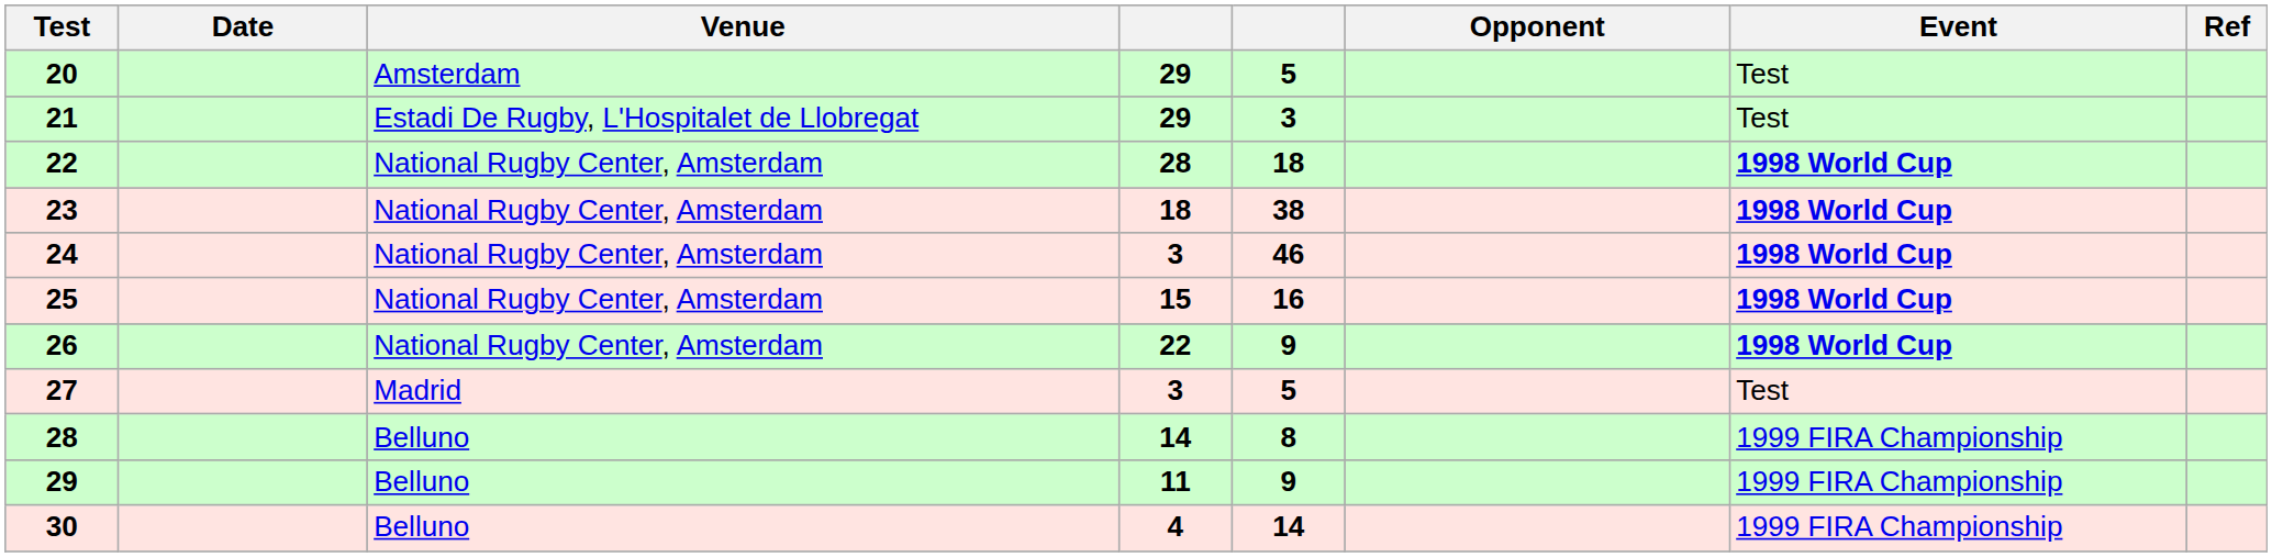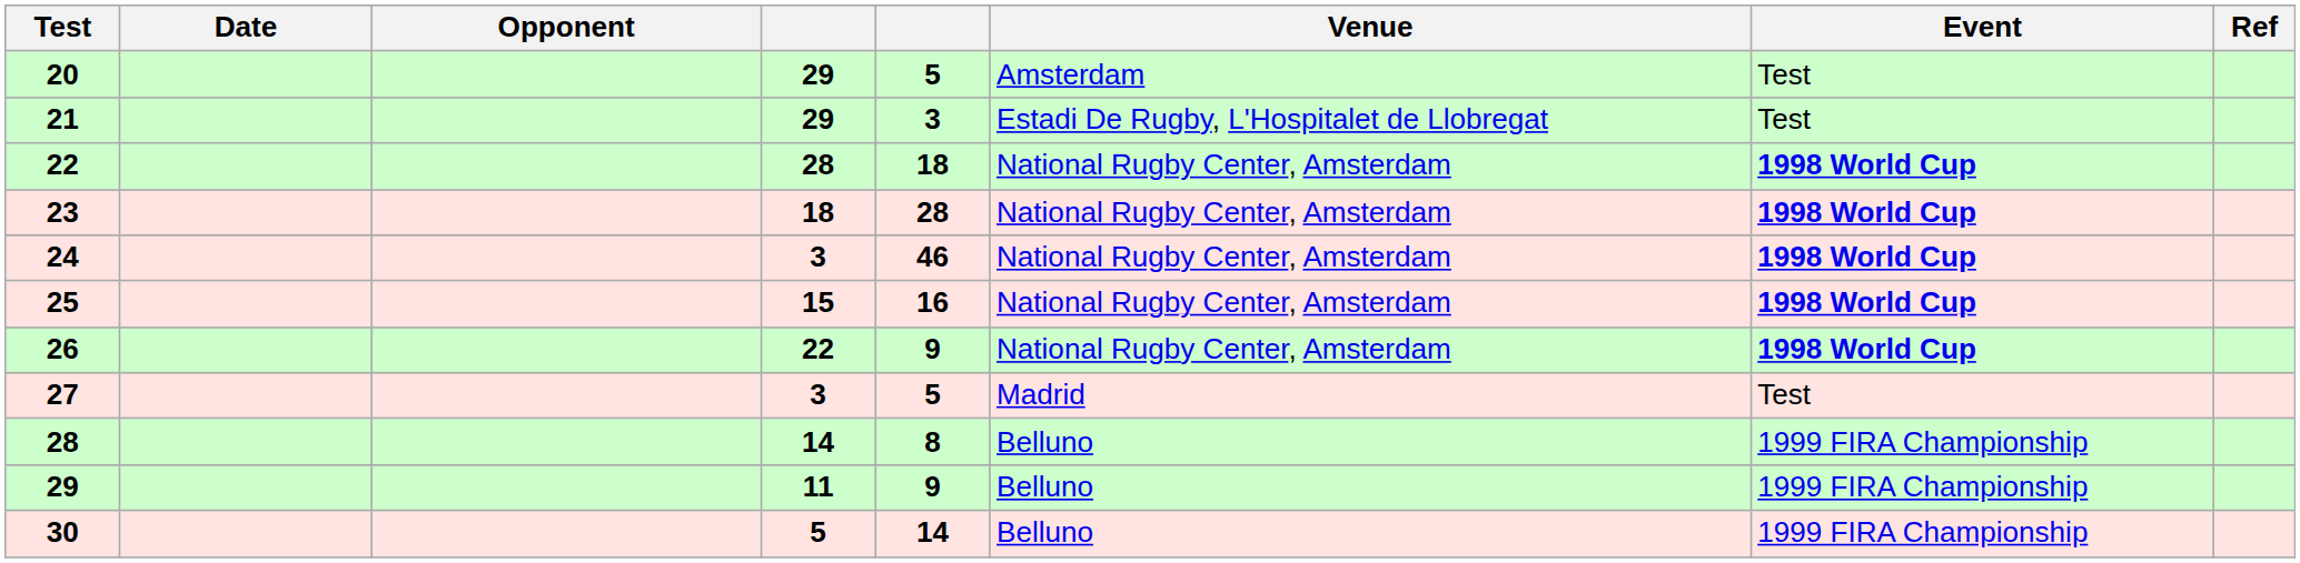columns swapped: Opponent <-> Venue
23 | column 5: 38 -> 28
30 | column 4: 4 -> 5
